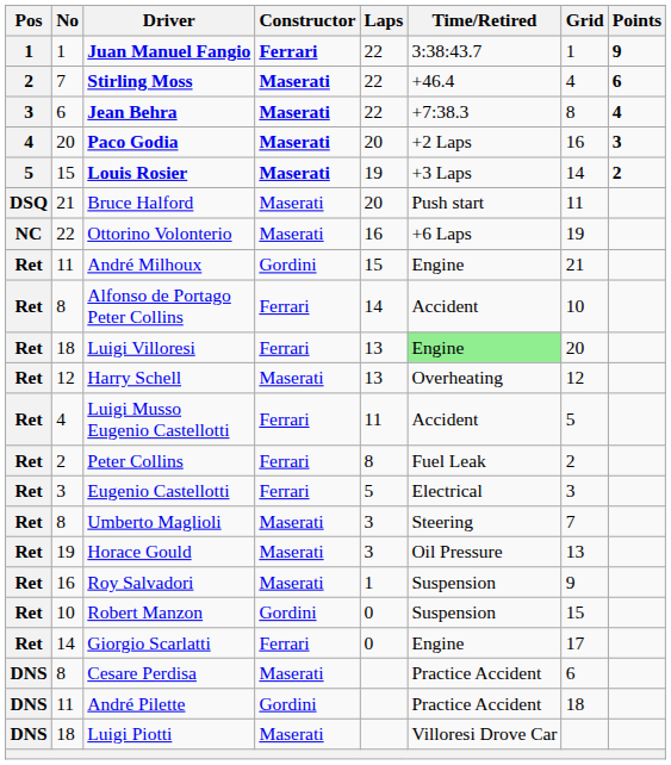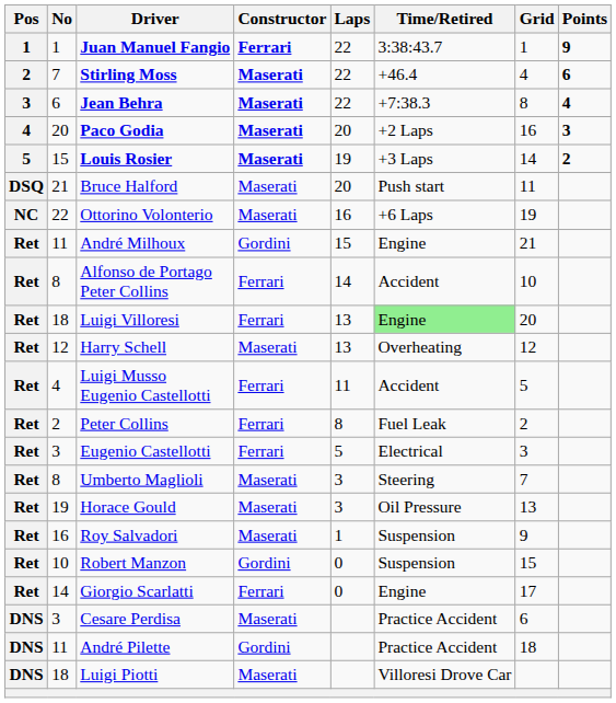Cesare Perdisa | No: 8 -> 3
